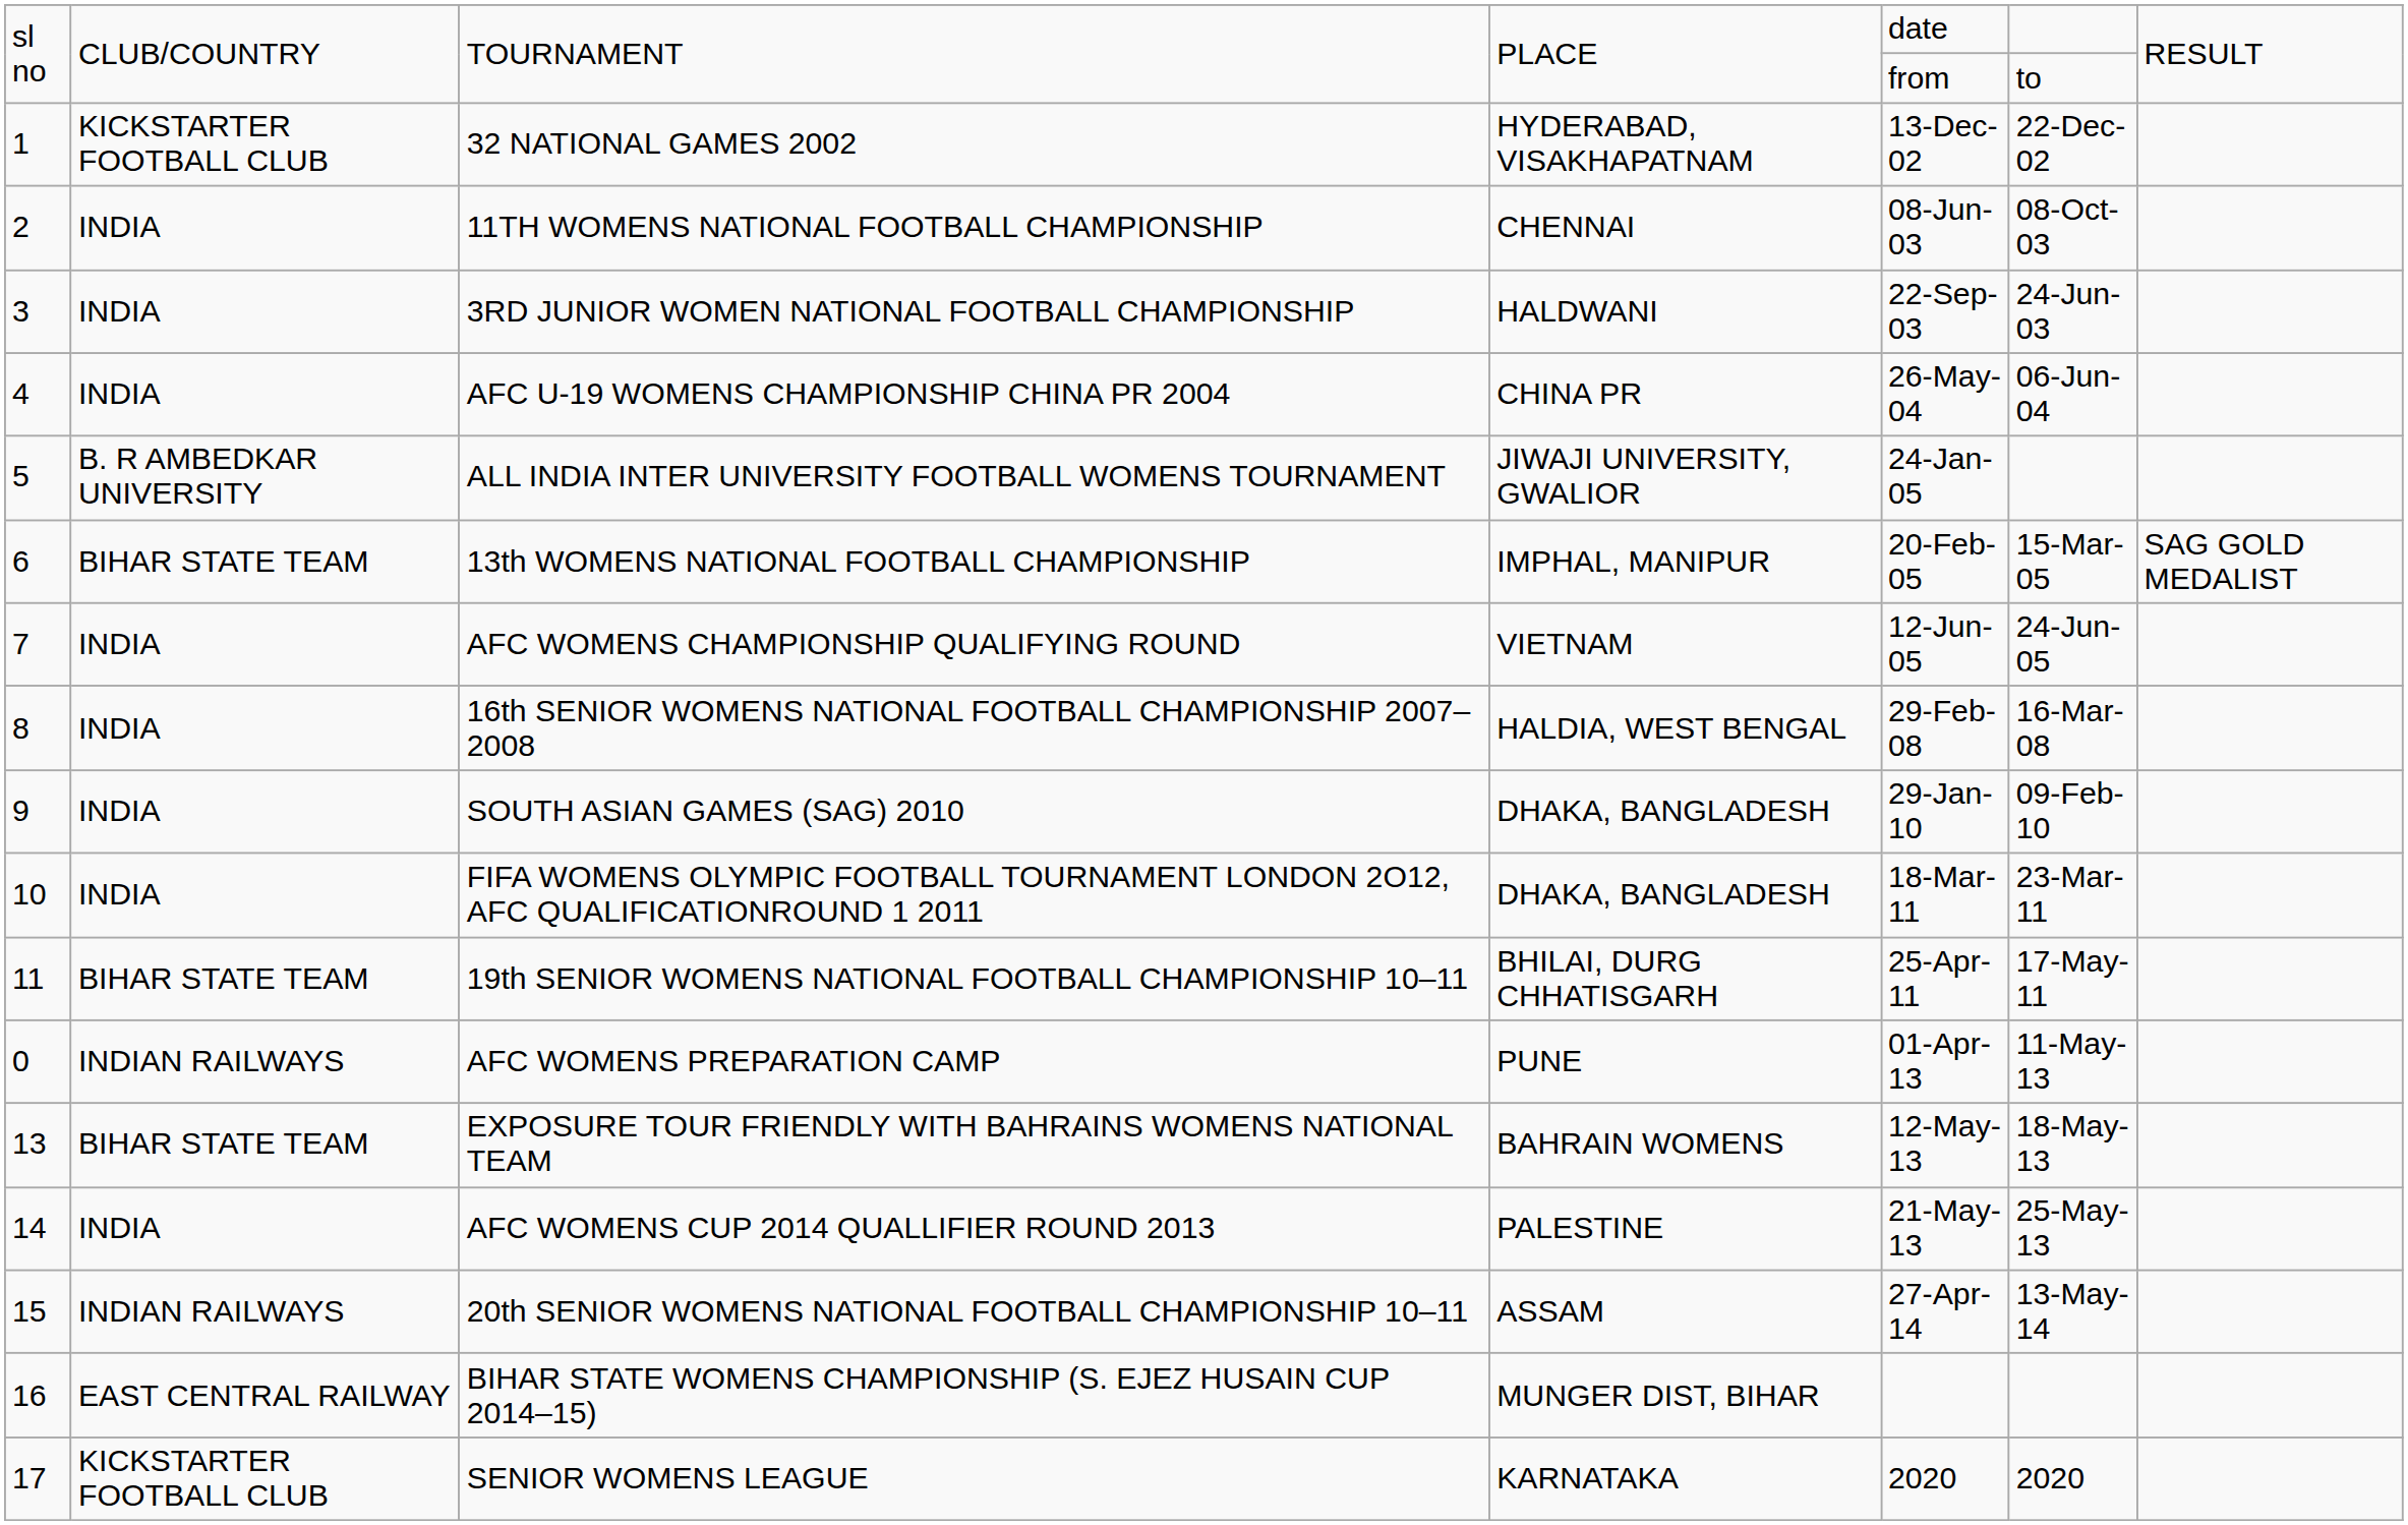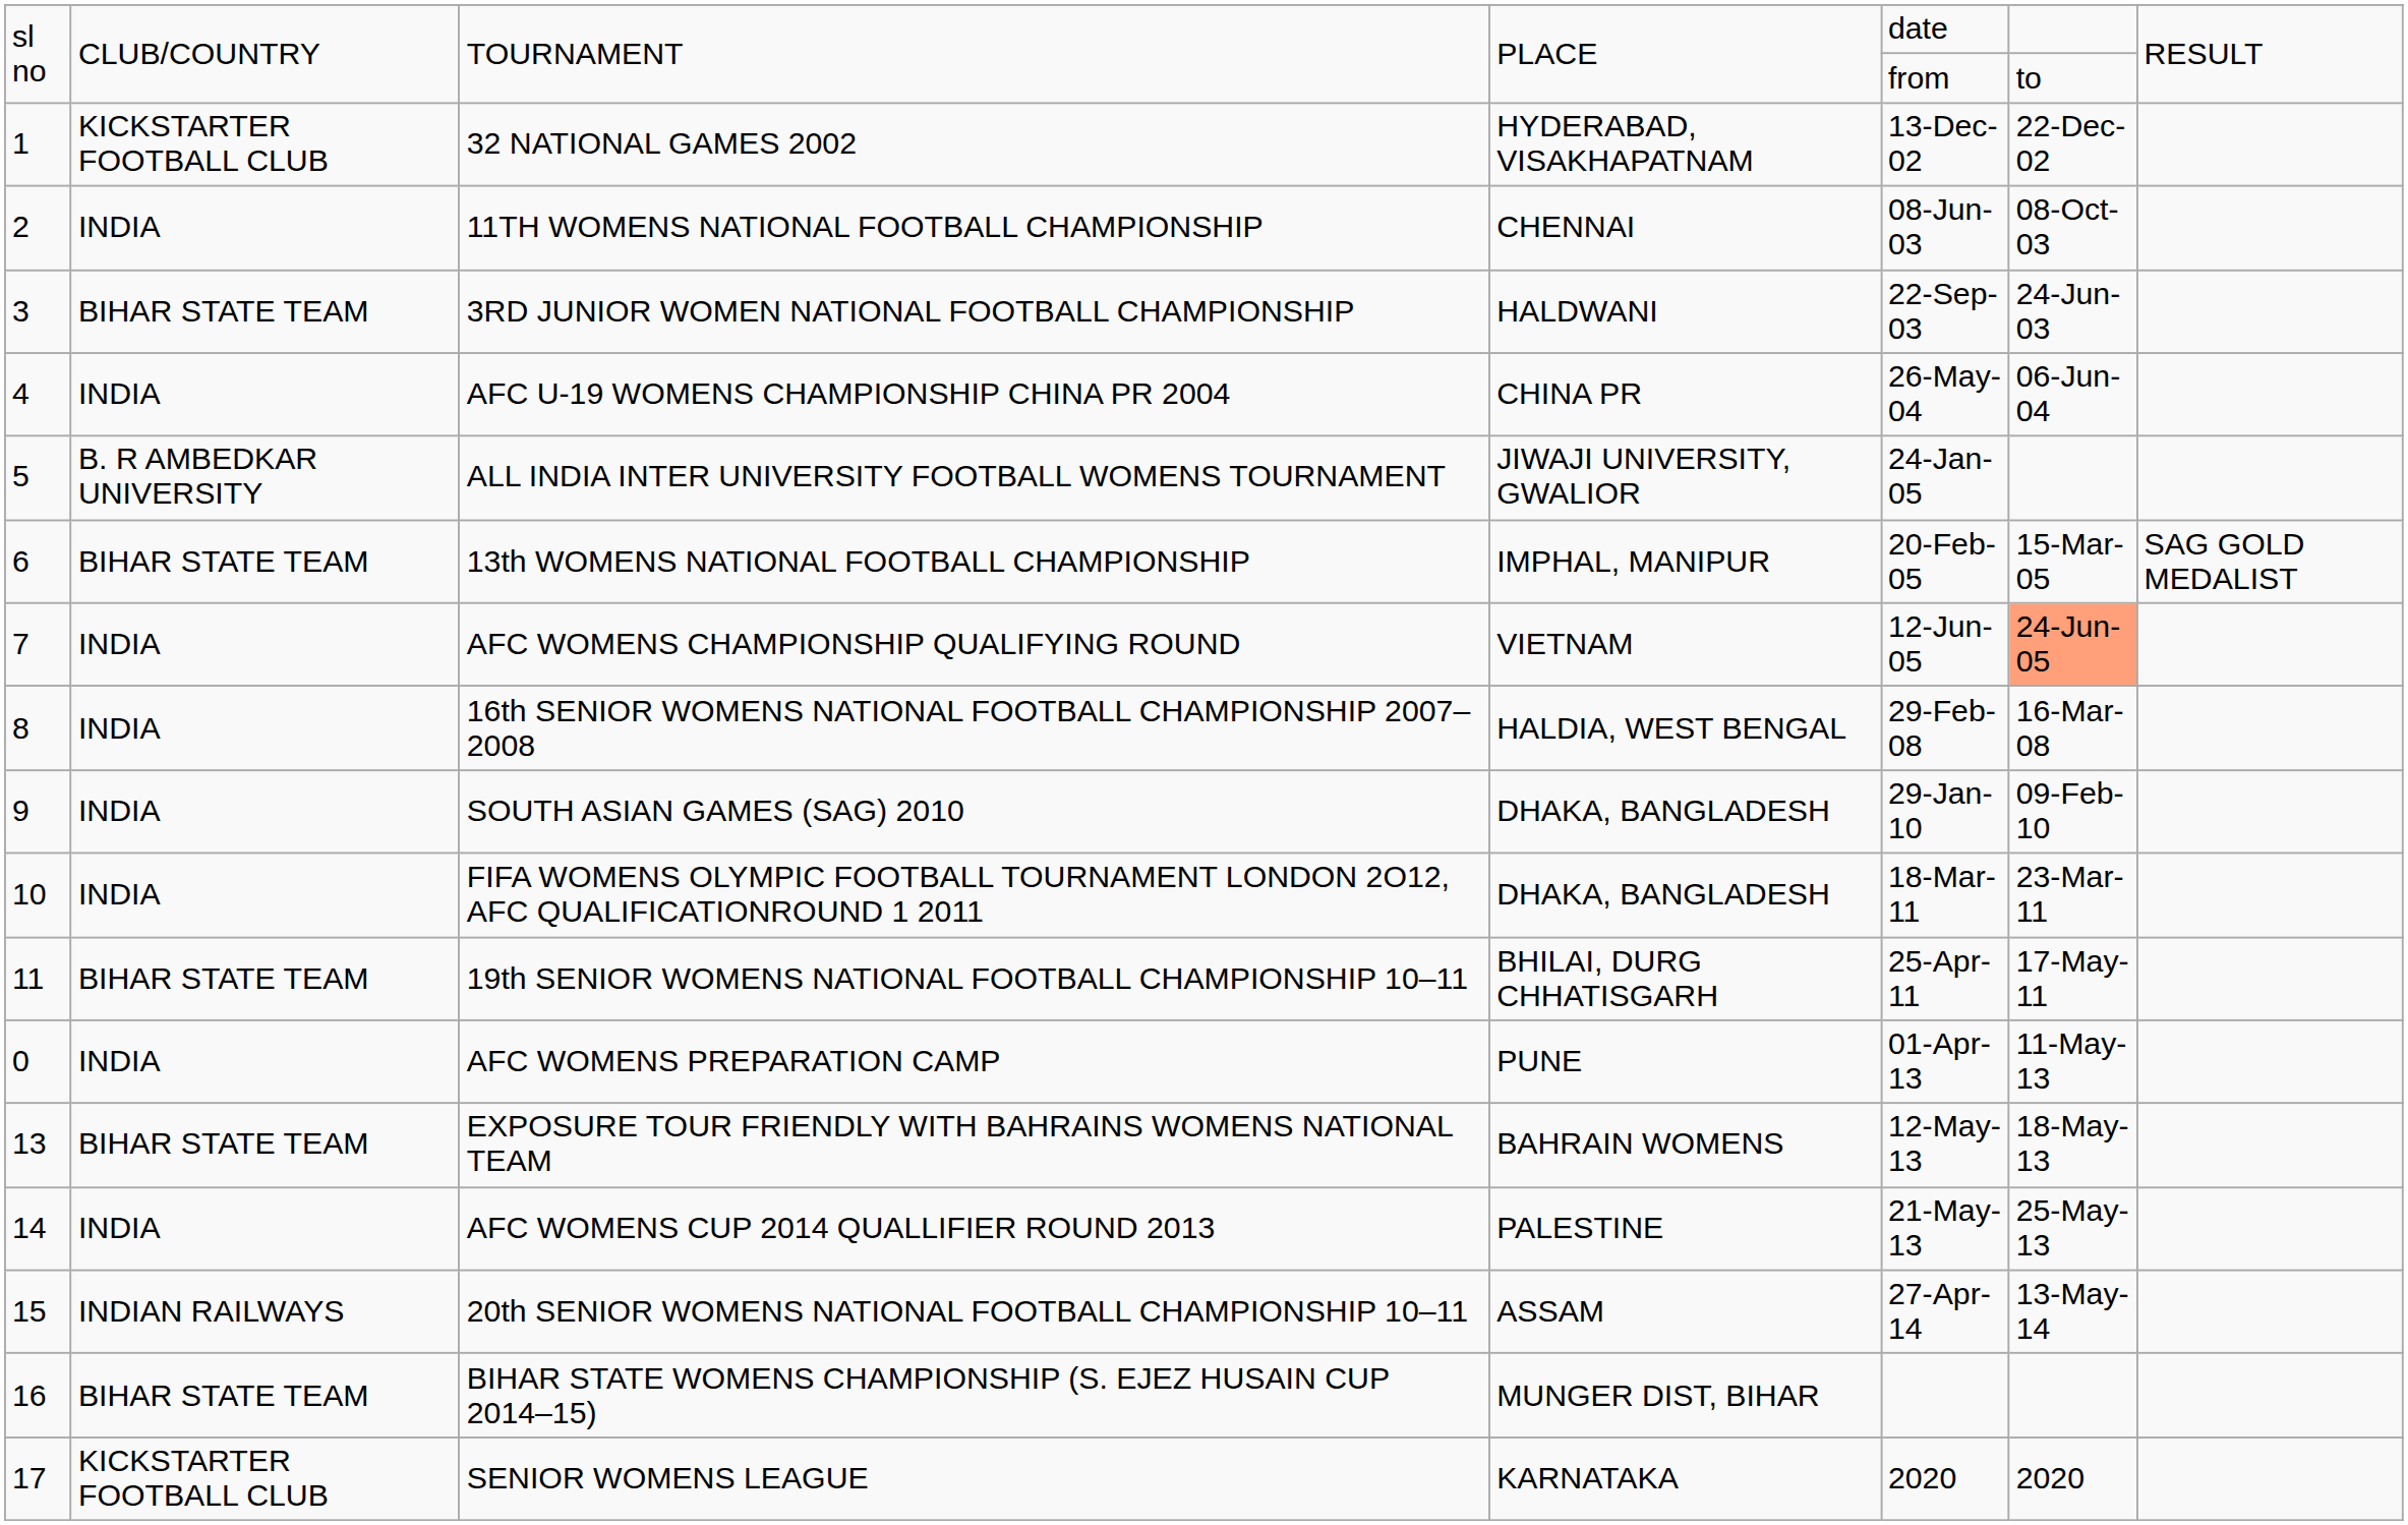3RD JUNIOR WOMEN NATIONAL FOOTBALL CHAMPIONSHIP | column 2: INDIA -> BIHAR STATE TEAM
AFC WOMENS CHAMPIONSHIP QUALIFYING ROUND | column 6: no background -> lightsalmon background
AFC WOMENS PREPARATION CAMP | column 2: INDIAN RAILWAYS -> INDIA
BIHAR STATE WOMENS CHAMPIONSHIP (S. EJEZ HUSAIN CUP 2014–15) | column 2: EAST CENTRAL RAILWAY -> BIHAR STATE TEAM
